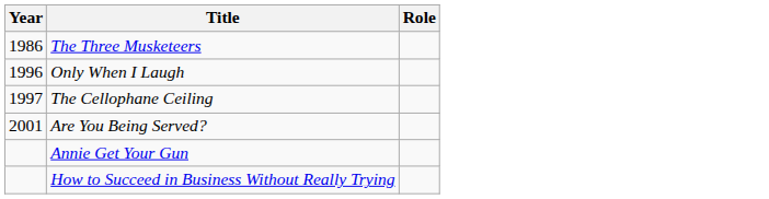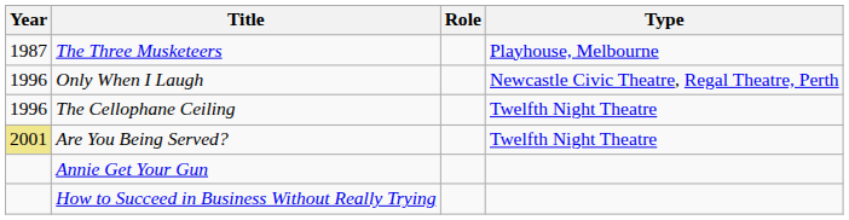+ column: Type | Playhouse, Melbourne | Newcastle Civic Theatre, Regal Theatre, Perth | Twelfth Night Theatre | Twelfth Night Theatre
The Three Musketeers | Year: 1986 -> 1987
The Cellophane Ceiling | Year: 1997 -> 1996
Are You Being Served? | Year: no background -> khaki background
